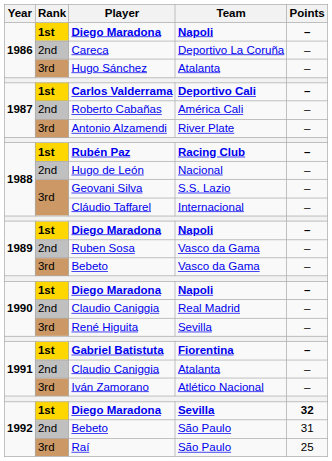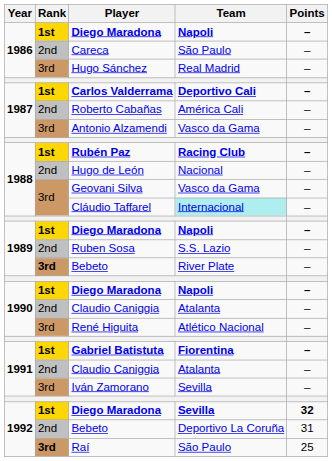Careca | Team: Deportivo La Coruña -> São Paulo
Hugo Sánchez | Team: Atalanta -> Real Madrid
Antonio Alzamendi | Team: River Plate -> Vasco da Gama
Geovani Silva | Team: S.S. Lazio -> Vasco da Gama
Cláudio Taffarel | Team: no background -> paleturquoise background
Ruben Sosa | Team: Vasco da Gama -> S.S. Lazio
1989 / Bebeto | Rank: normal -> bold
1989 / Bebeto | Team: Vasco da Gama -> River Plate
1990 / Claudio Caniggia | Team: Real Madrid -> Atalanta
René Higuita | Team: Sevilla -> Atlético Nacional
Iván Zamorano | Team: Atlético Nacional -> Sevilla
1992 / Bebeto | Team: São Paulo -> Deportivo La Coruña
Raí | Rank: normal -> bold
